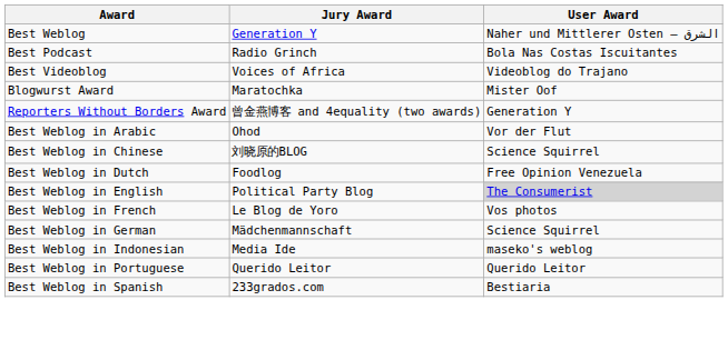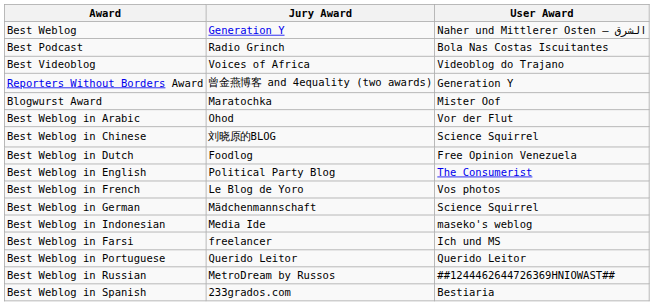rows swapped: Reporters Without Borders Award <-> Blogwurst Award
Best Weblog in English | User Award: lightgrey background -> no background
+ row: Best Weblog in Farsi | freelancer | Ich und MS
+ row: Best Weblog in Russian | MetroDream by Russos | ##1244462644726369HNIOWAST##
